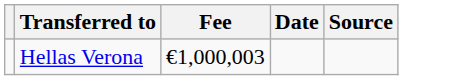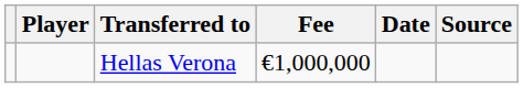+ column: Player
Hellas Verona | Fee: €1,000,003 -> €1,000,000
